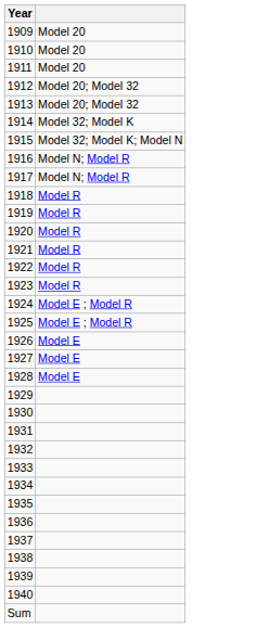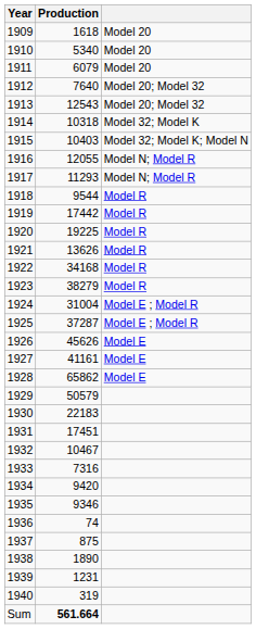+ column: Production | 1618 | 5340 | 6079 | 7640 | 12543 | 10318 | 10403 | 12055 | 11293 | 9544 | 17442 | 19225 | 13626 | 34168 | 38279 | 31004 | 37287 | 45626 | 41161 | 65862 | 50579 | 22183 | 17451 | 10467 | 7316 | 9420 | 9346 | 74 | 875 | 1890 | 1231 | 319 | 561.664
